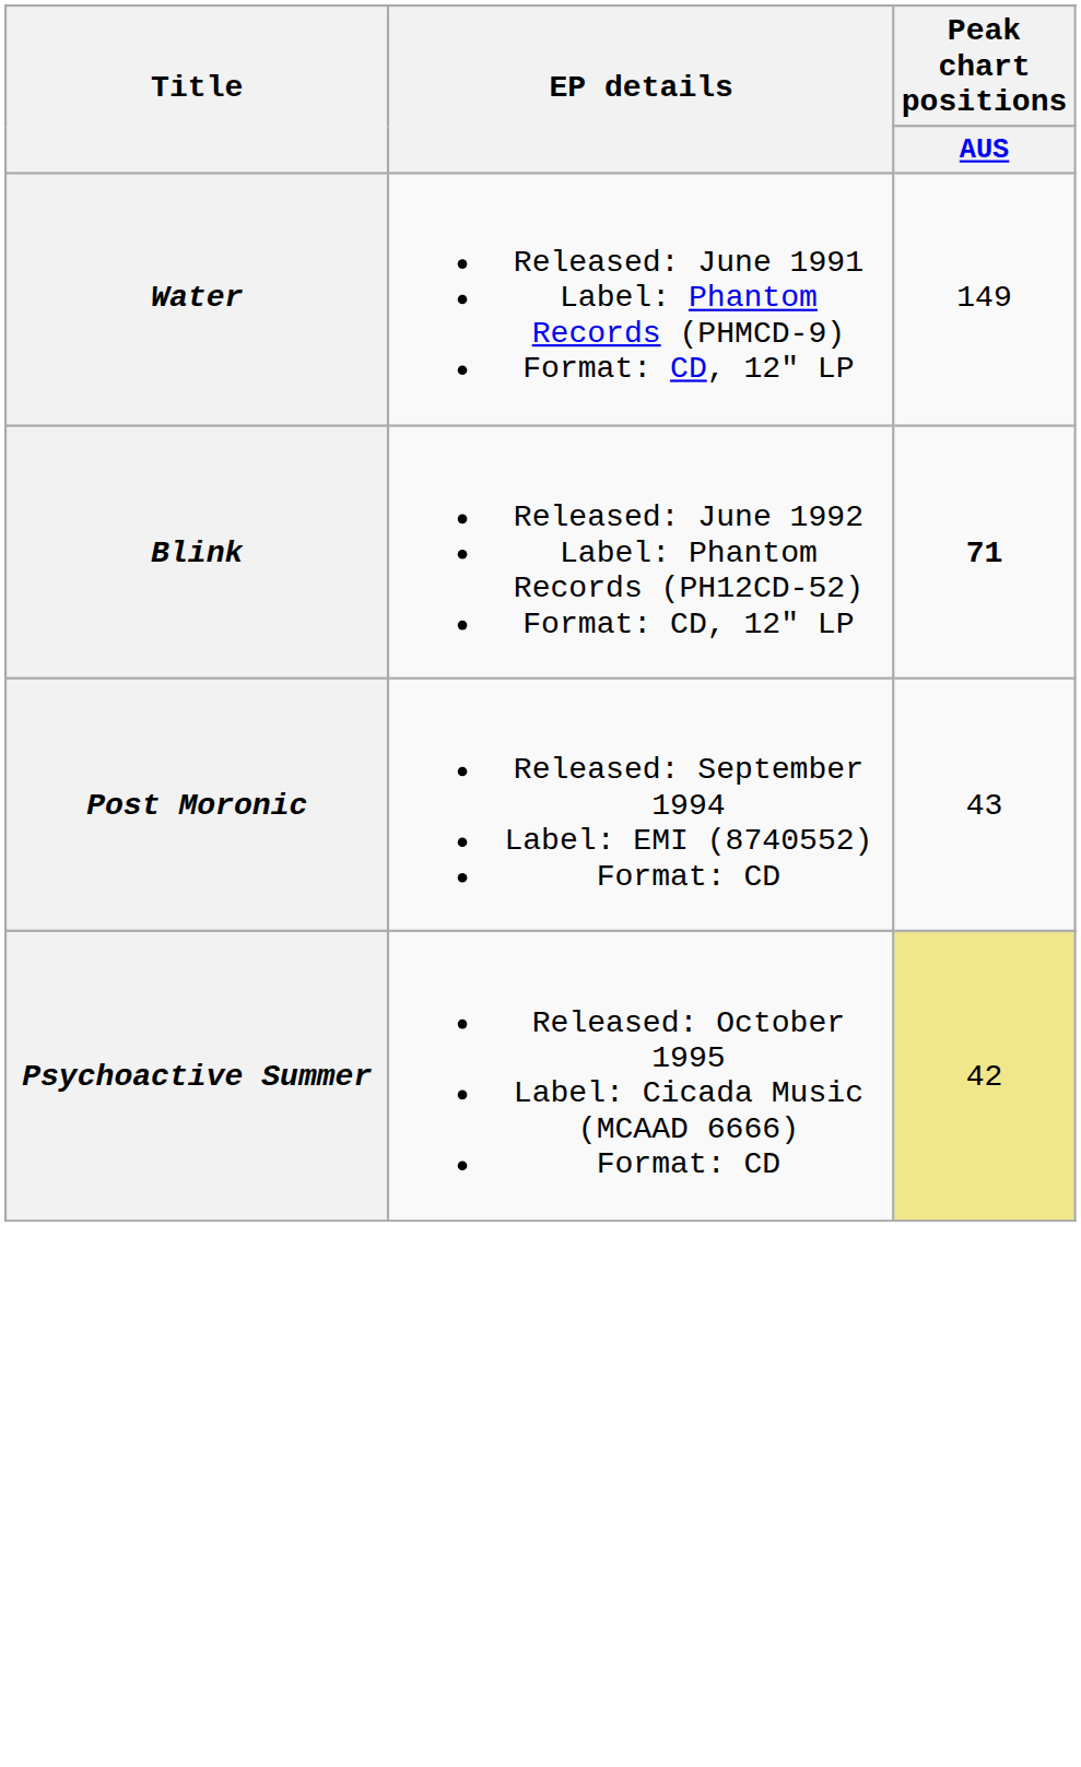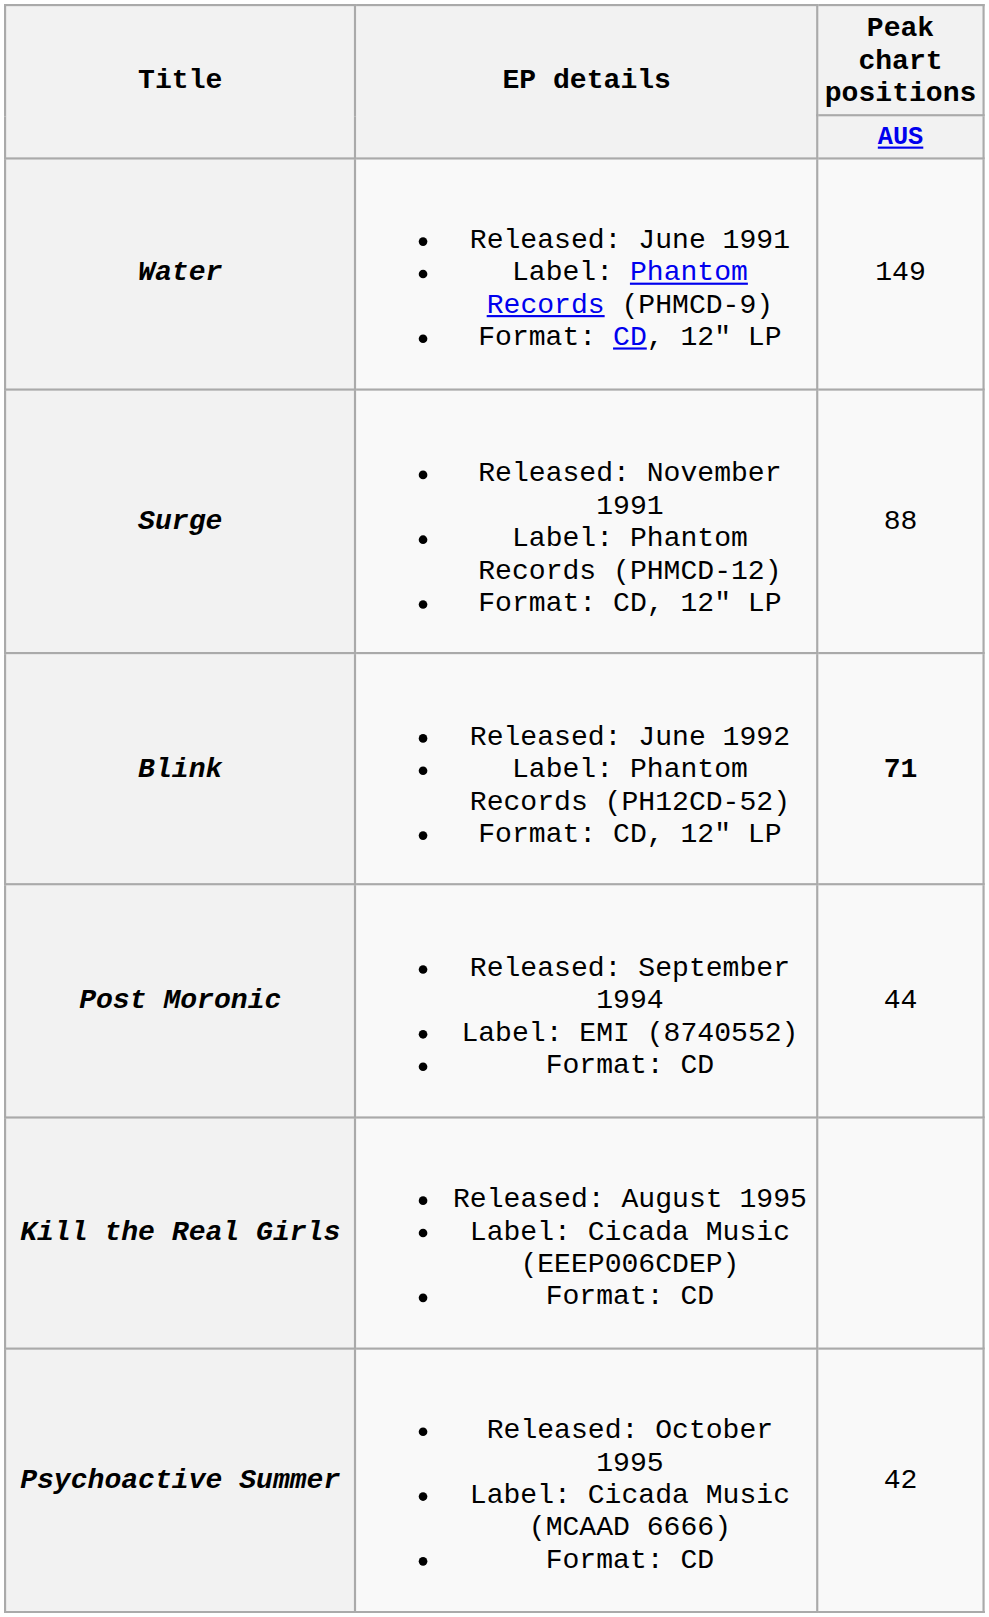+ row: Surge | Released: November 1991 Label: Phantom Records (PHMCD-12) Format: CD, 12" LP | 88
Post Moronic | Peak chart positions / AUS: 43 -> 44
+ row: Kill the Real Girls | Released: August 1995 Label: Cicada Music (EEEP006CDEP) Format: CD
Psychoactive Summer | Peak chart positions / AUS: khaki background -> no background
